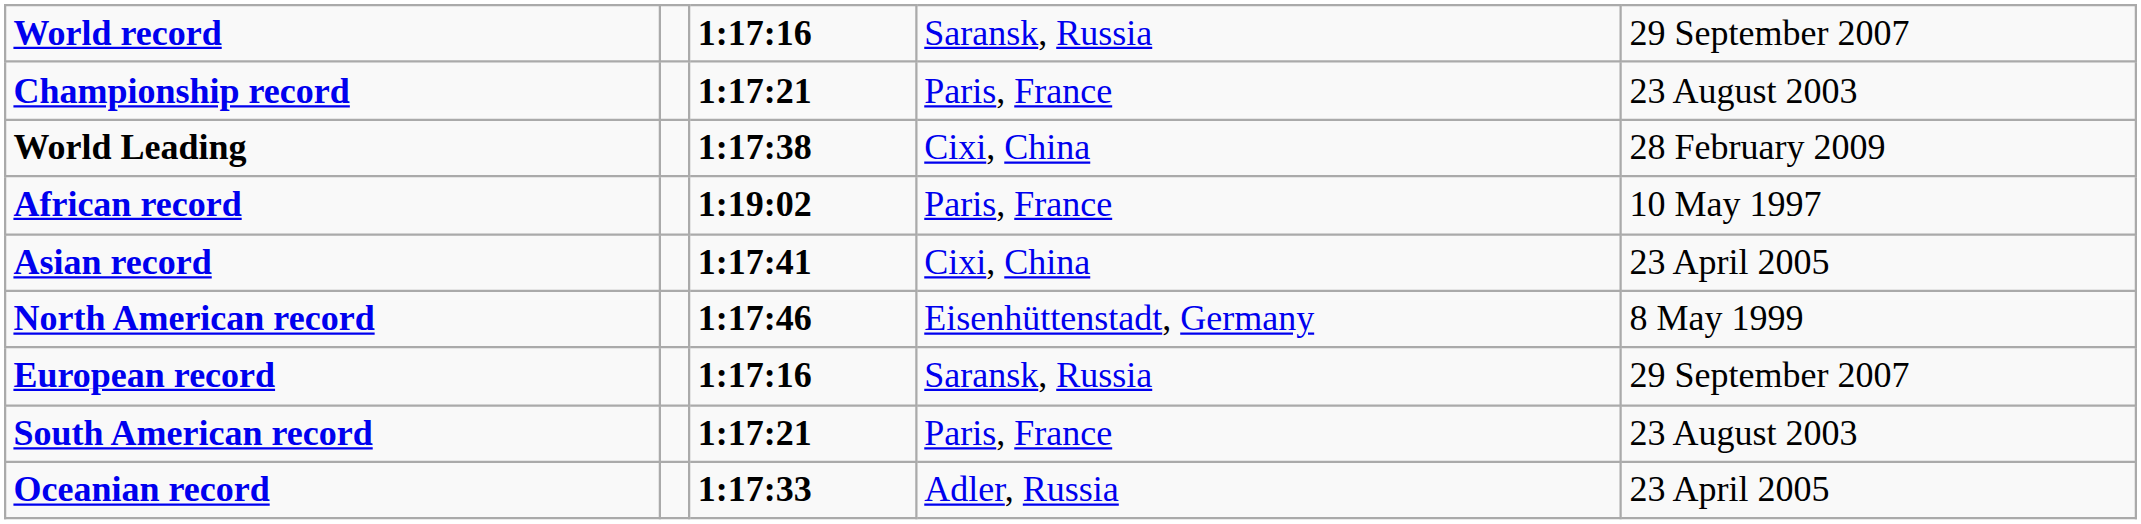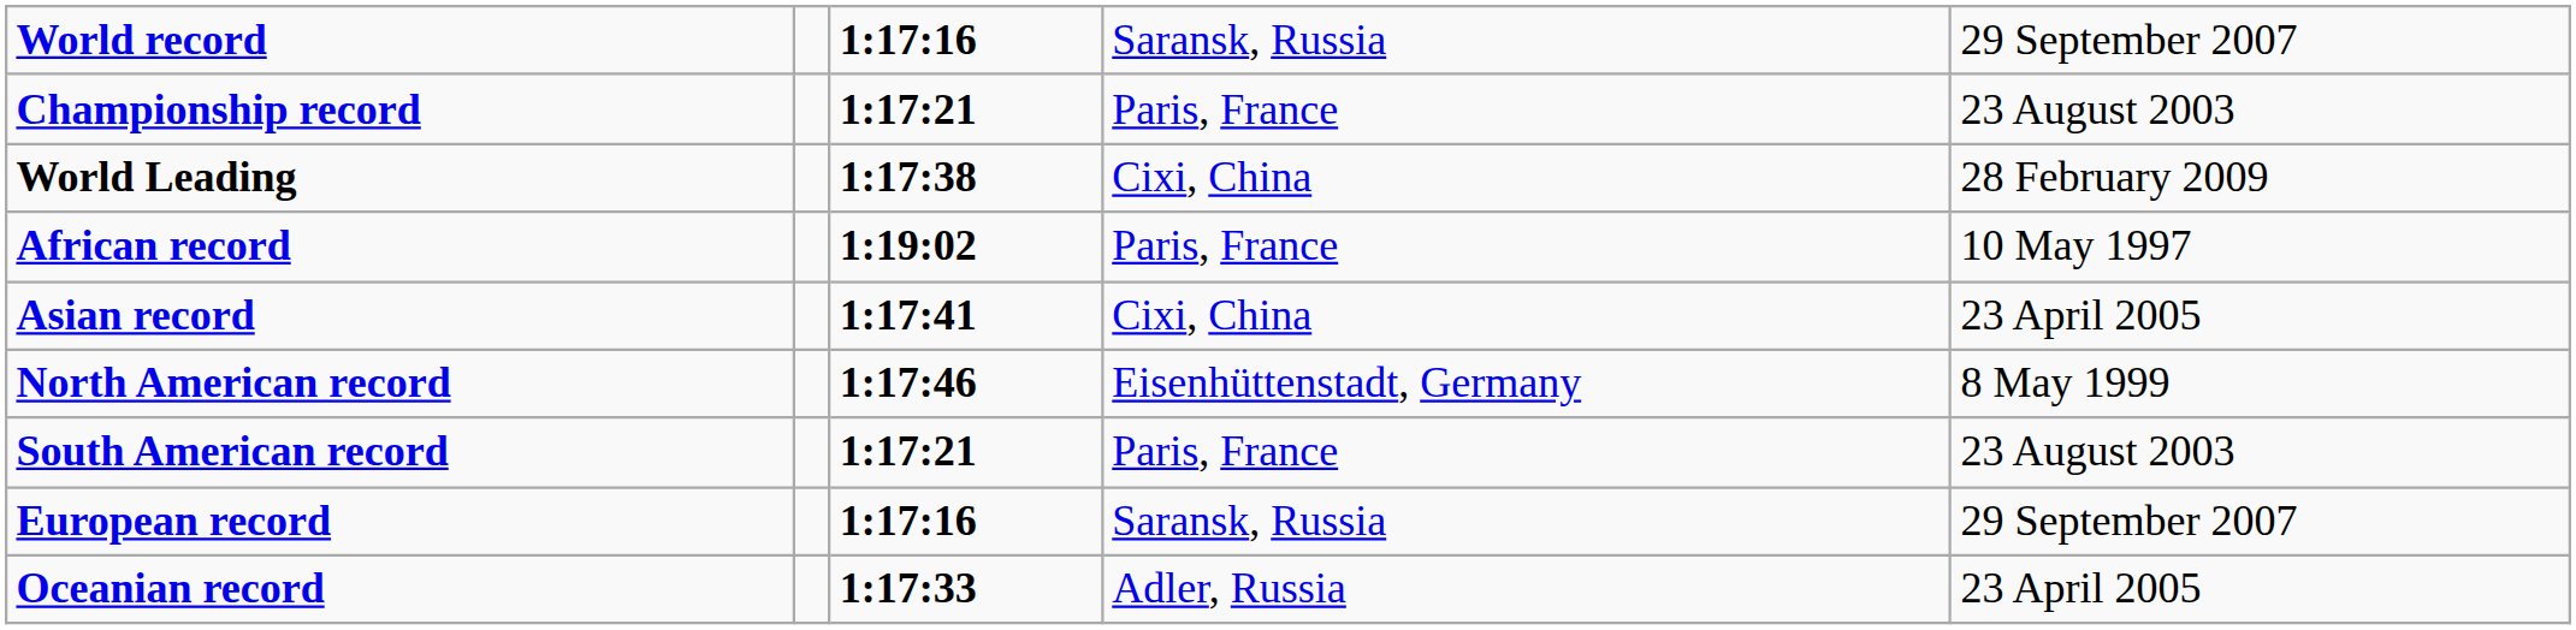rows swapped: South American record <-> European record
